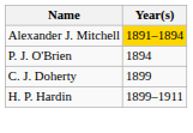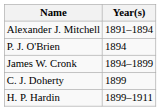Alexander J. Mitchell | Year(s): gold background -> no background
+ row: James W. Cronk | 1894–1899
